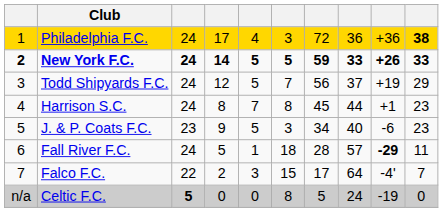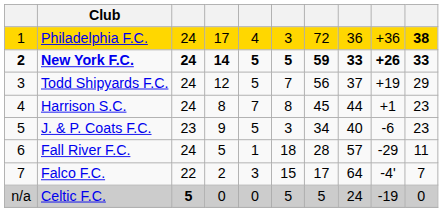Fall River F.C. | column 9: bold -> normal
Celtic F.C. | column 6: 8 -> 5
